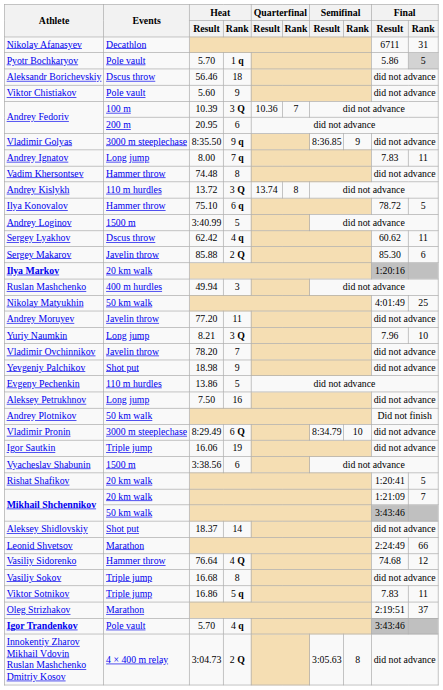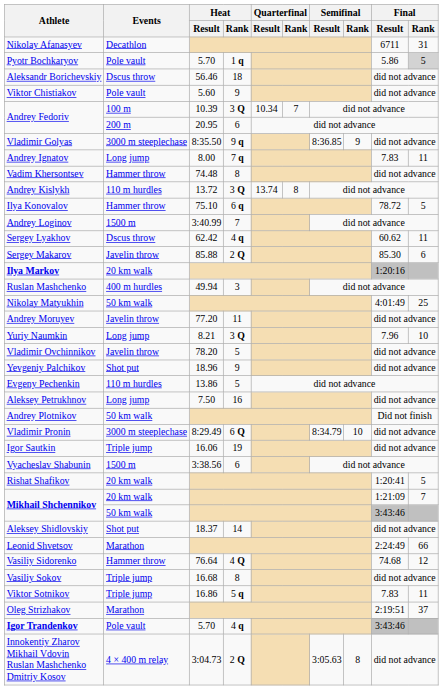Andrey Fedoriv / 100 m | Quarterfinal / Result: 10.36 -> 10.34
Andrey Loginov | Heat / Rank: 5 -> 7
Vladimir Ovchinnikov | Heat / Rank: 7 -> 5
Yevgeniy Palchikov | Heat / Result: 18.98 -> 18.96
